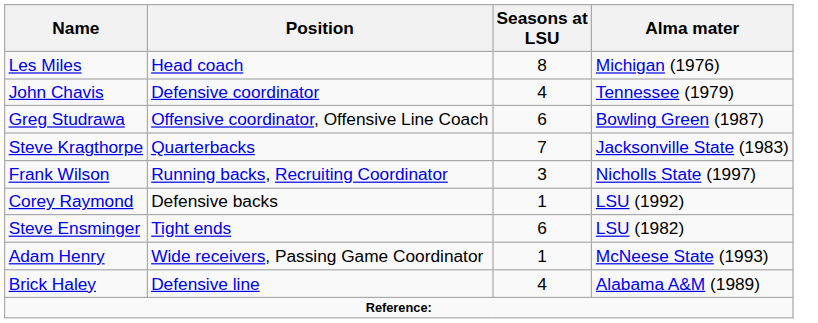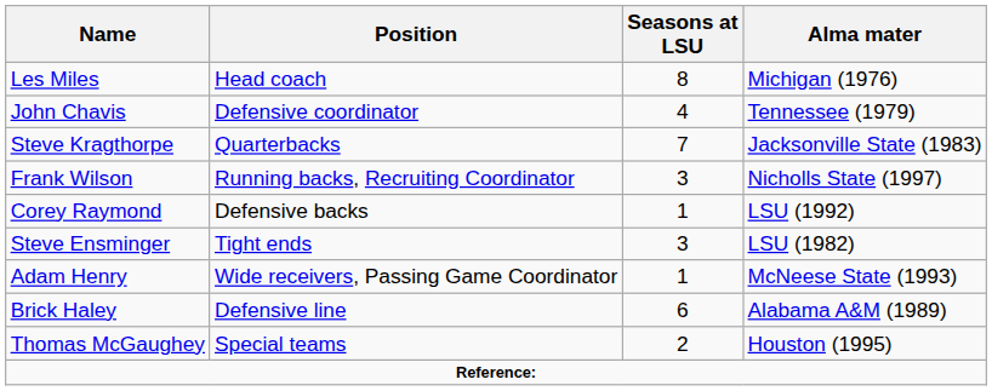- row: Greg Studrawa | Offensive coordinator, Offensive Line Coach | 6 | Bowling Green (1987)
Steve Ensminger | Seasons at LSU: 6 -> 3
Brick Haley | Seasons at LSU: 4 -> 6
+ row: Thomas McGaughey | Special teams | 2 | Houston (1995)
